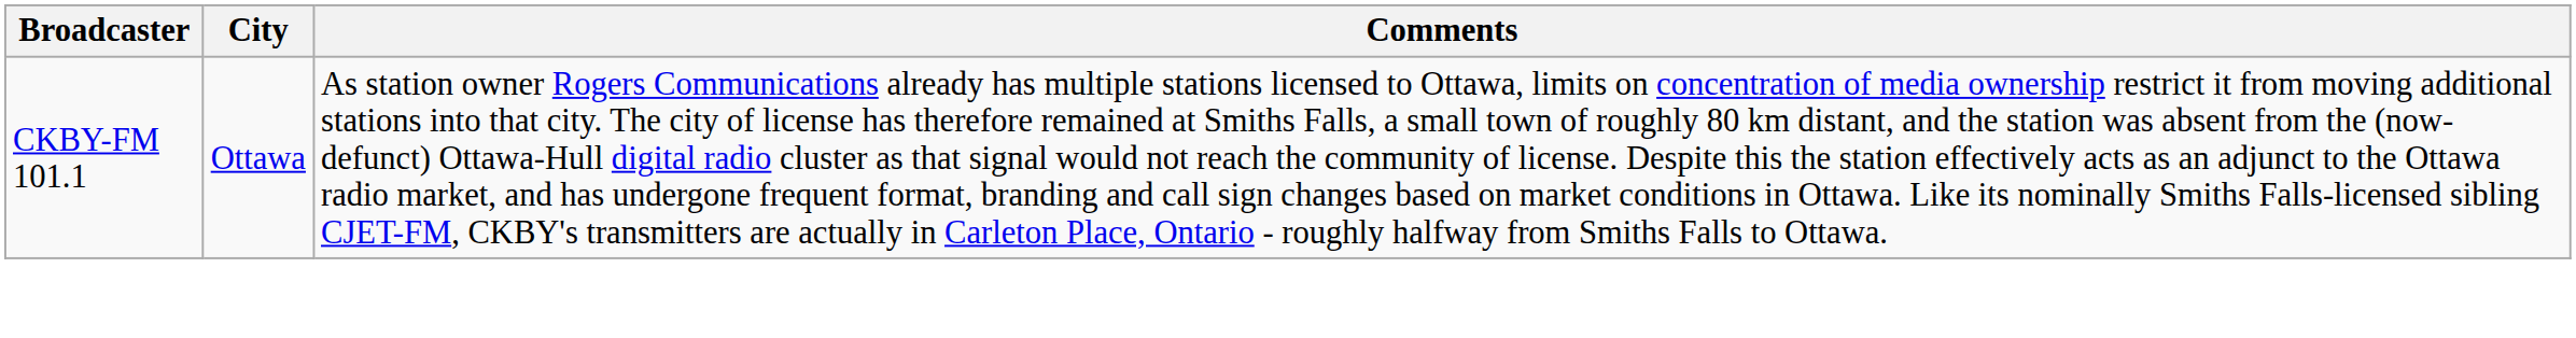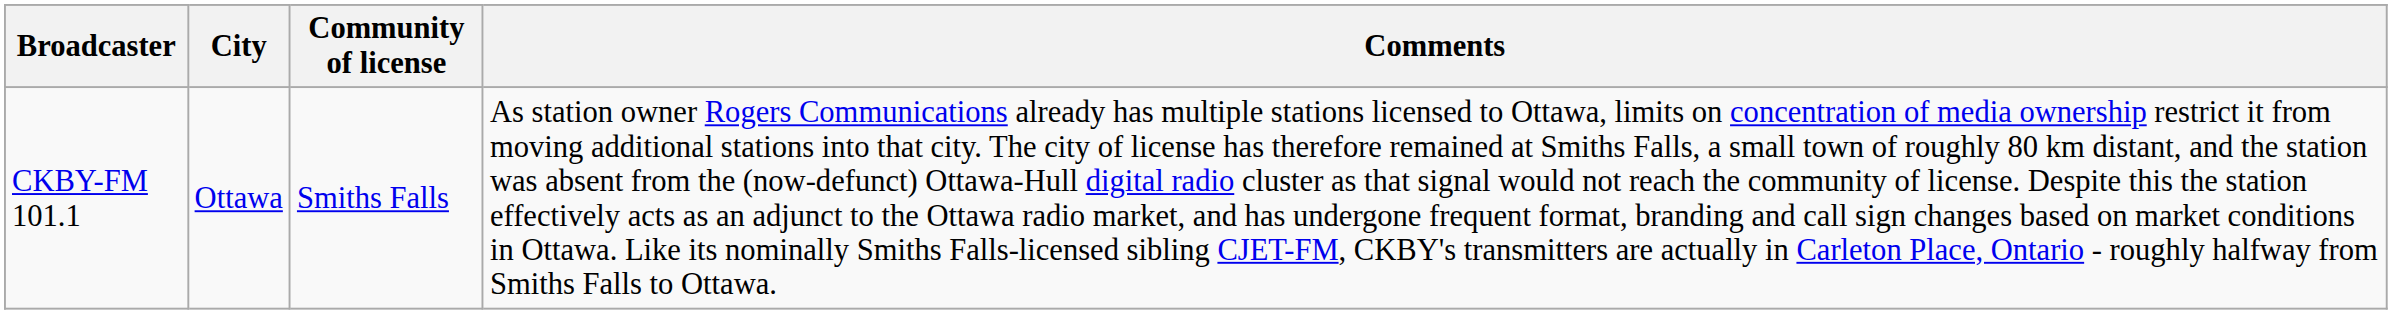+ column: Community of license | Smiths Falls
